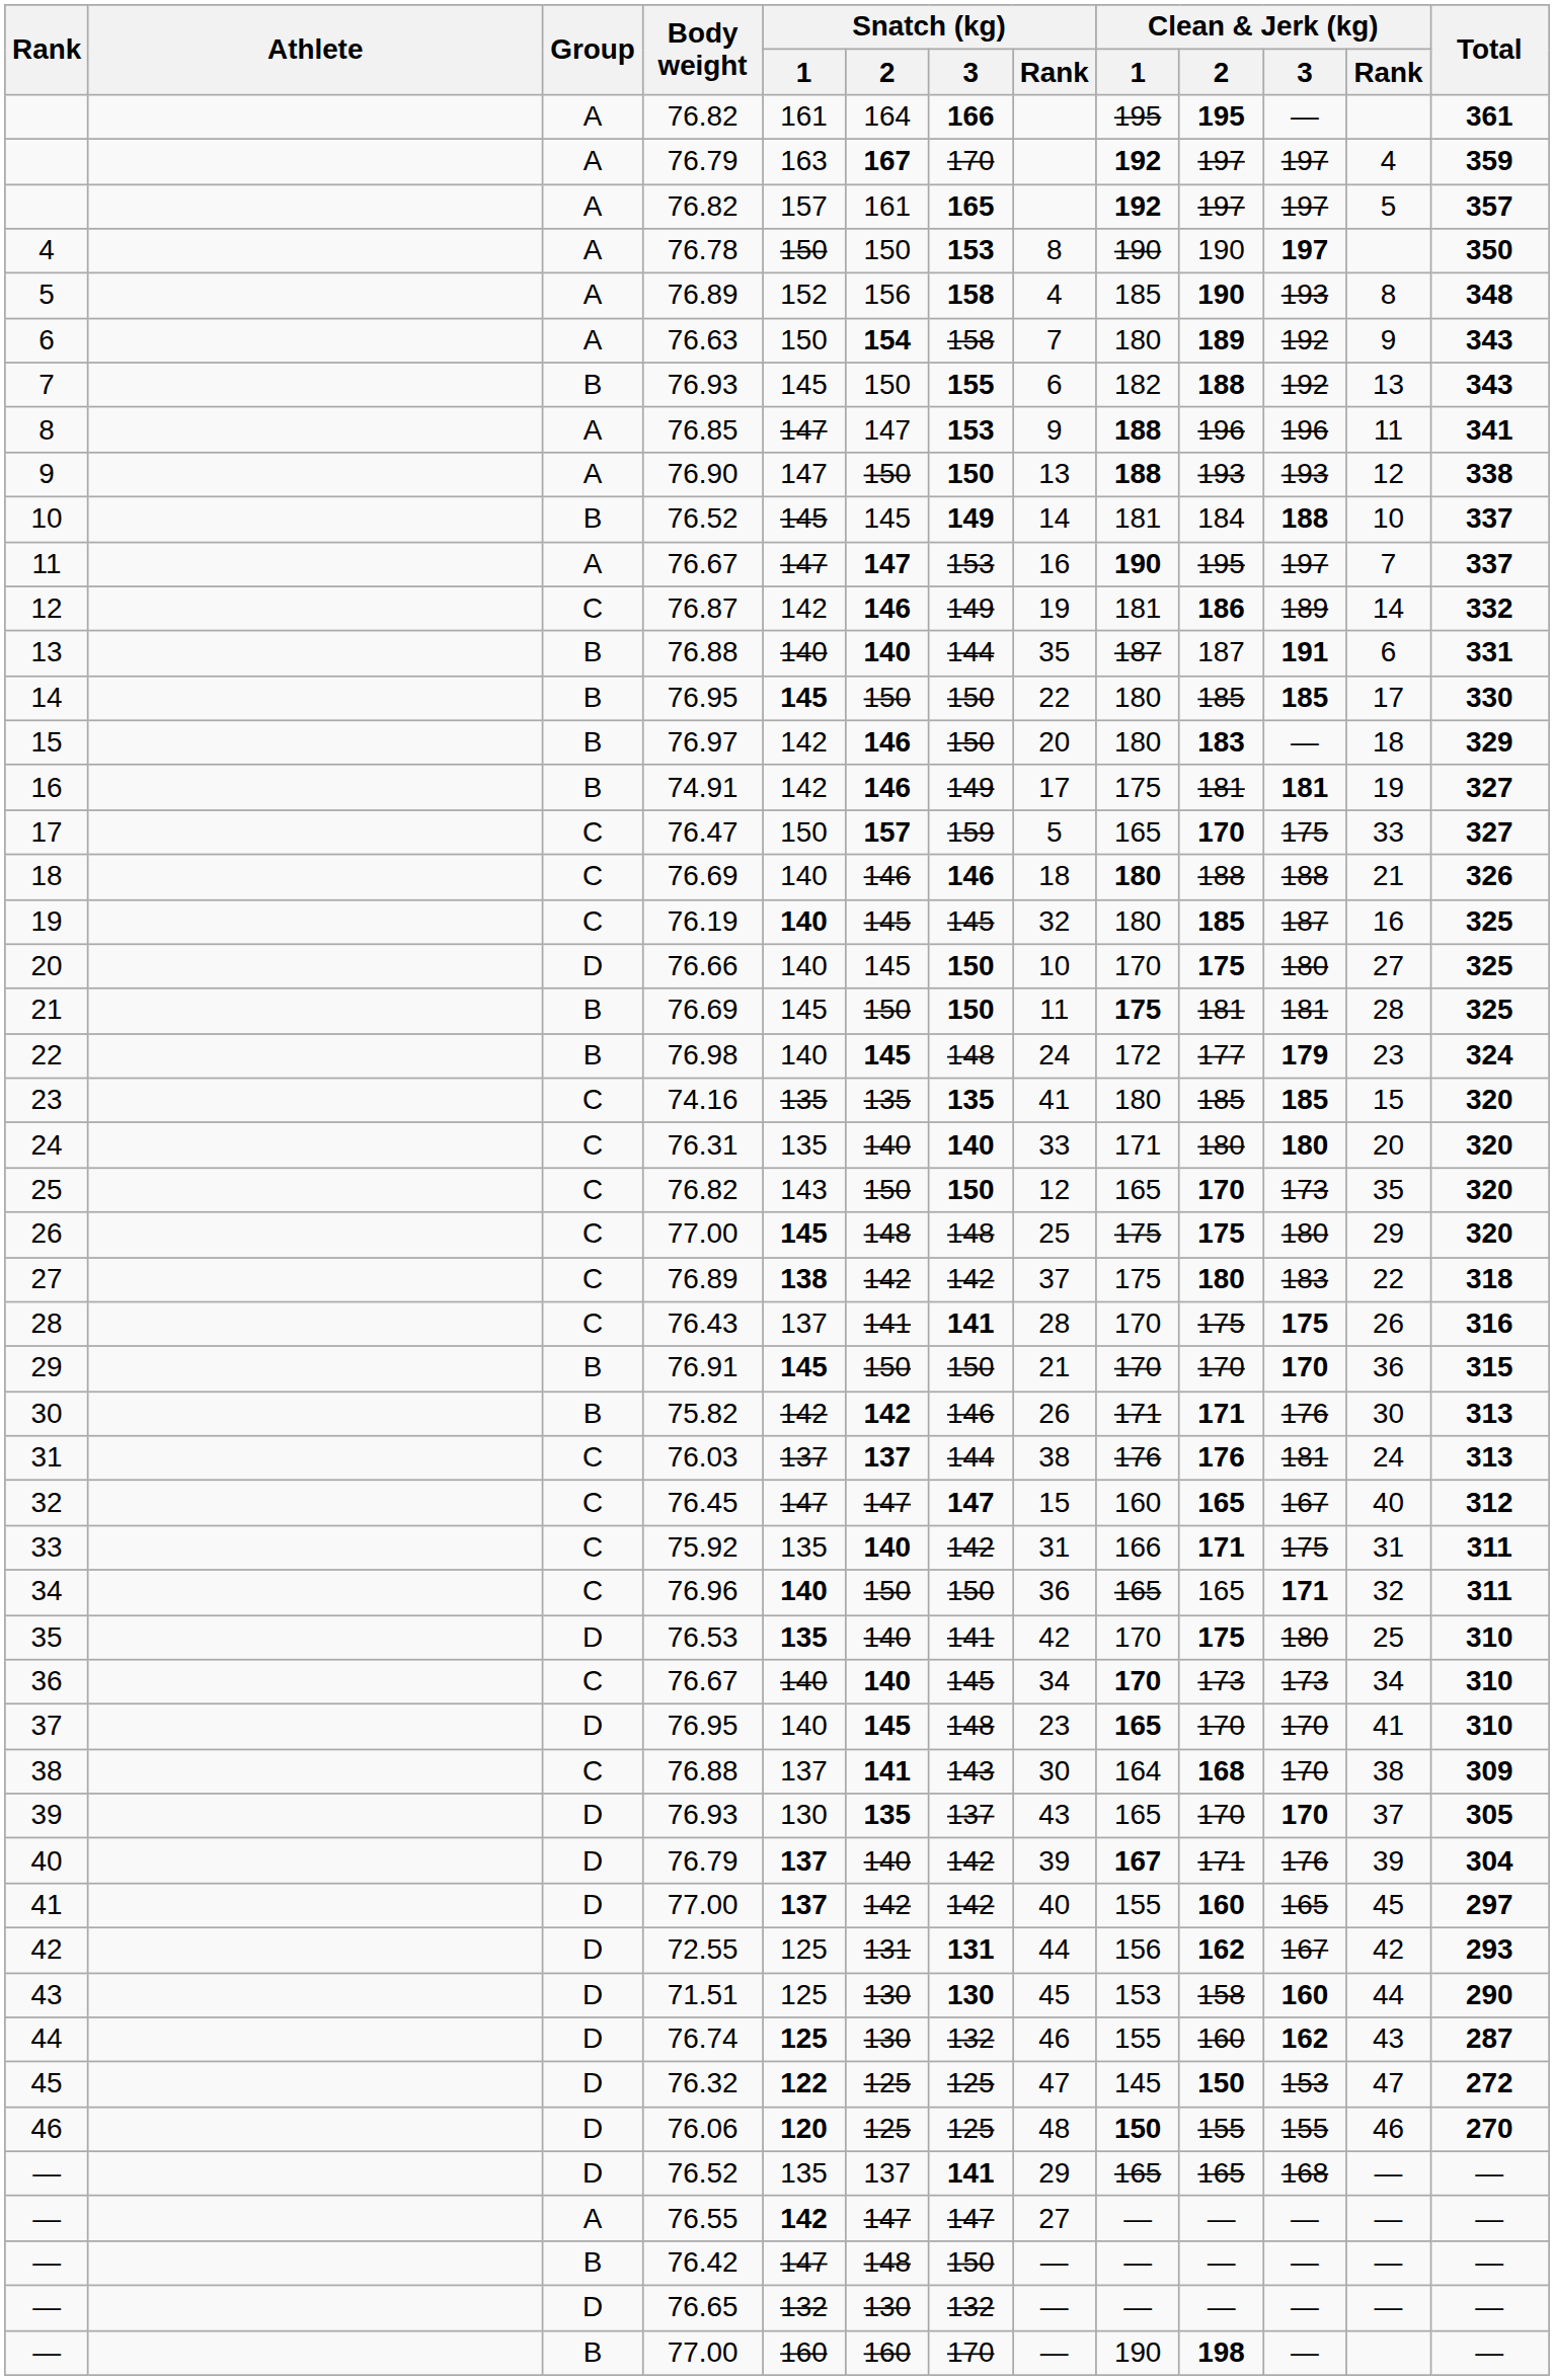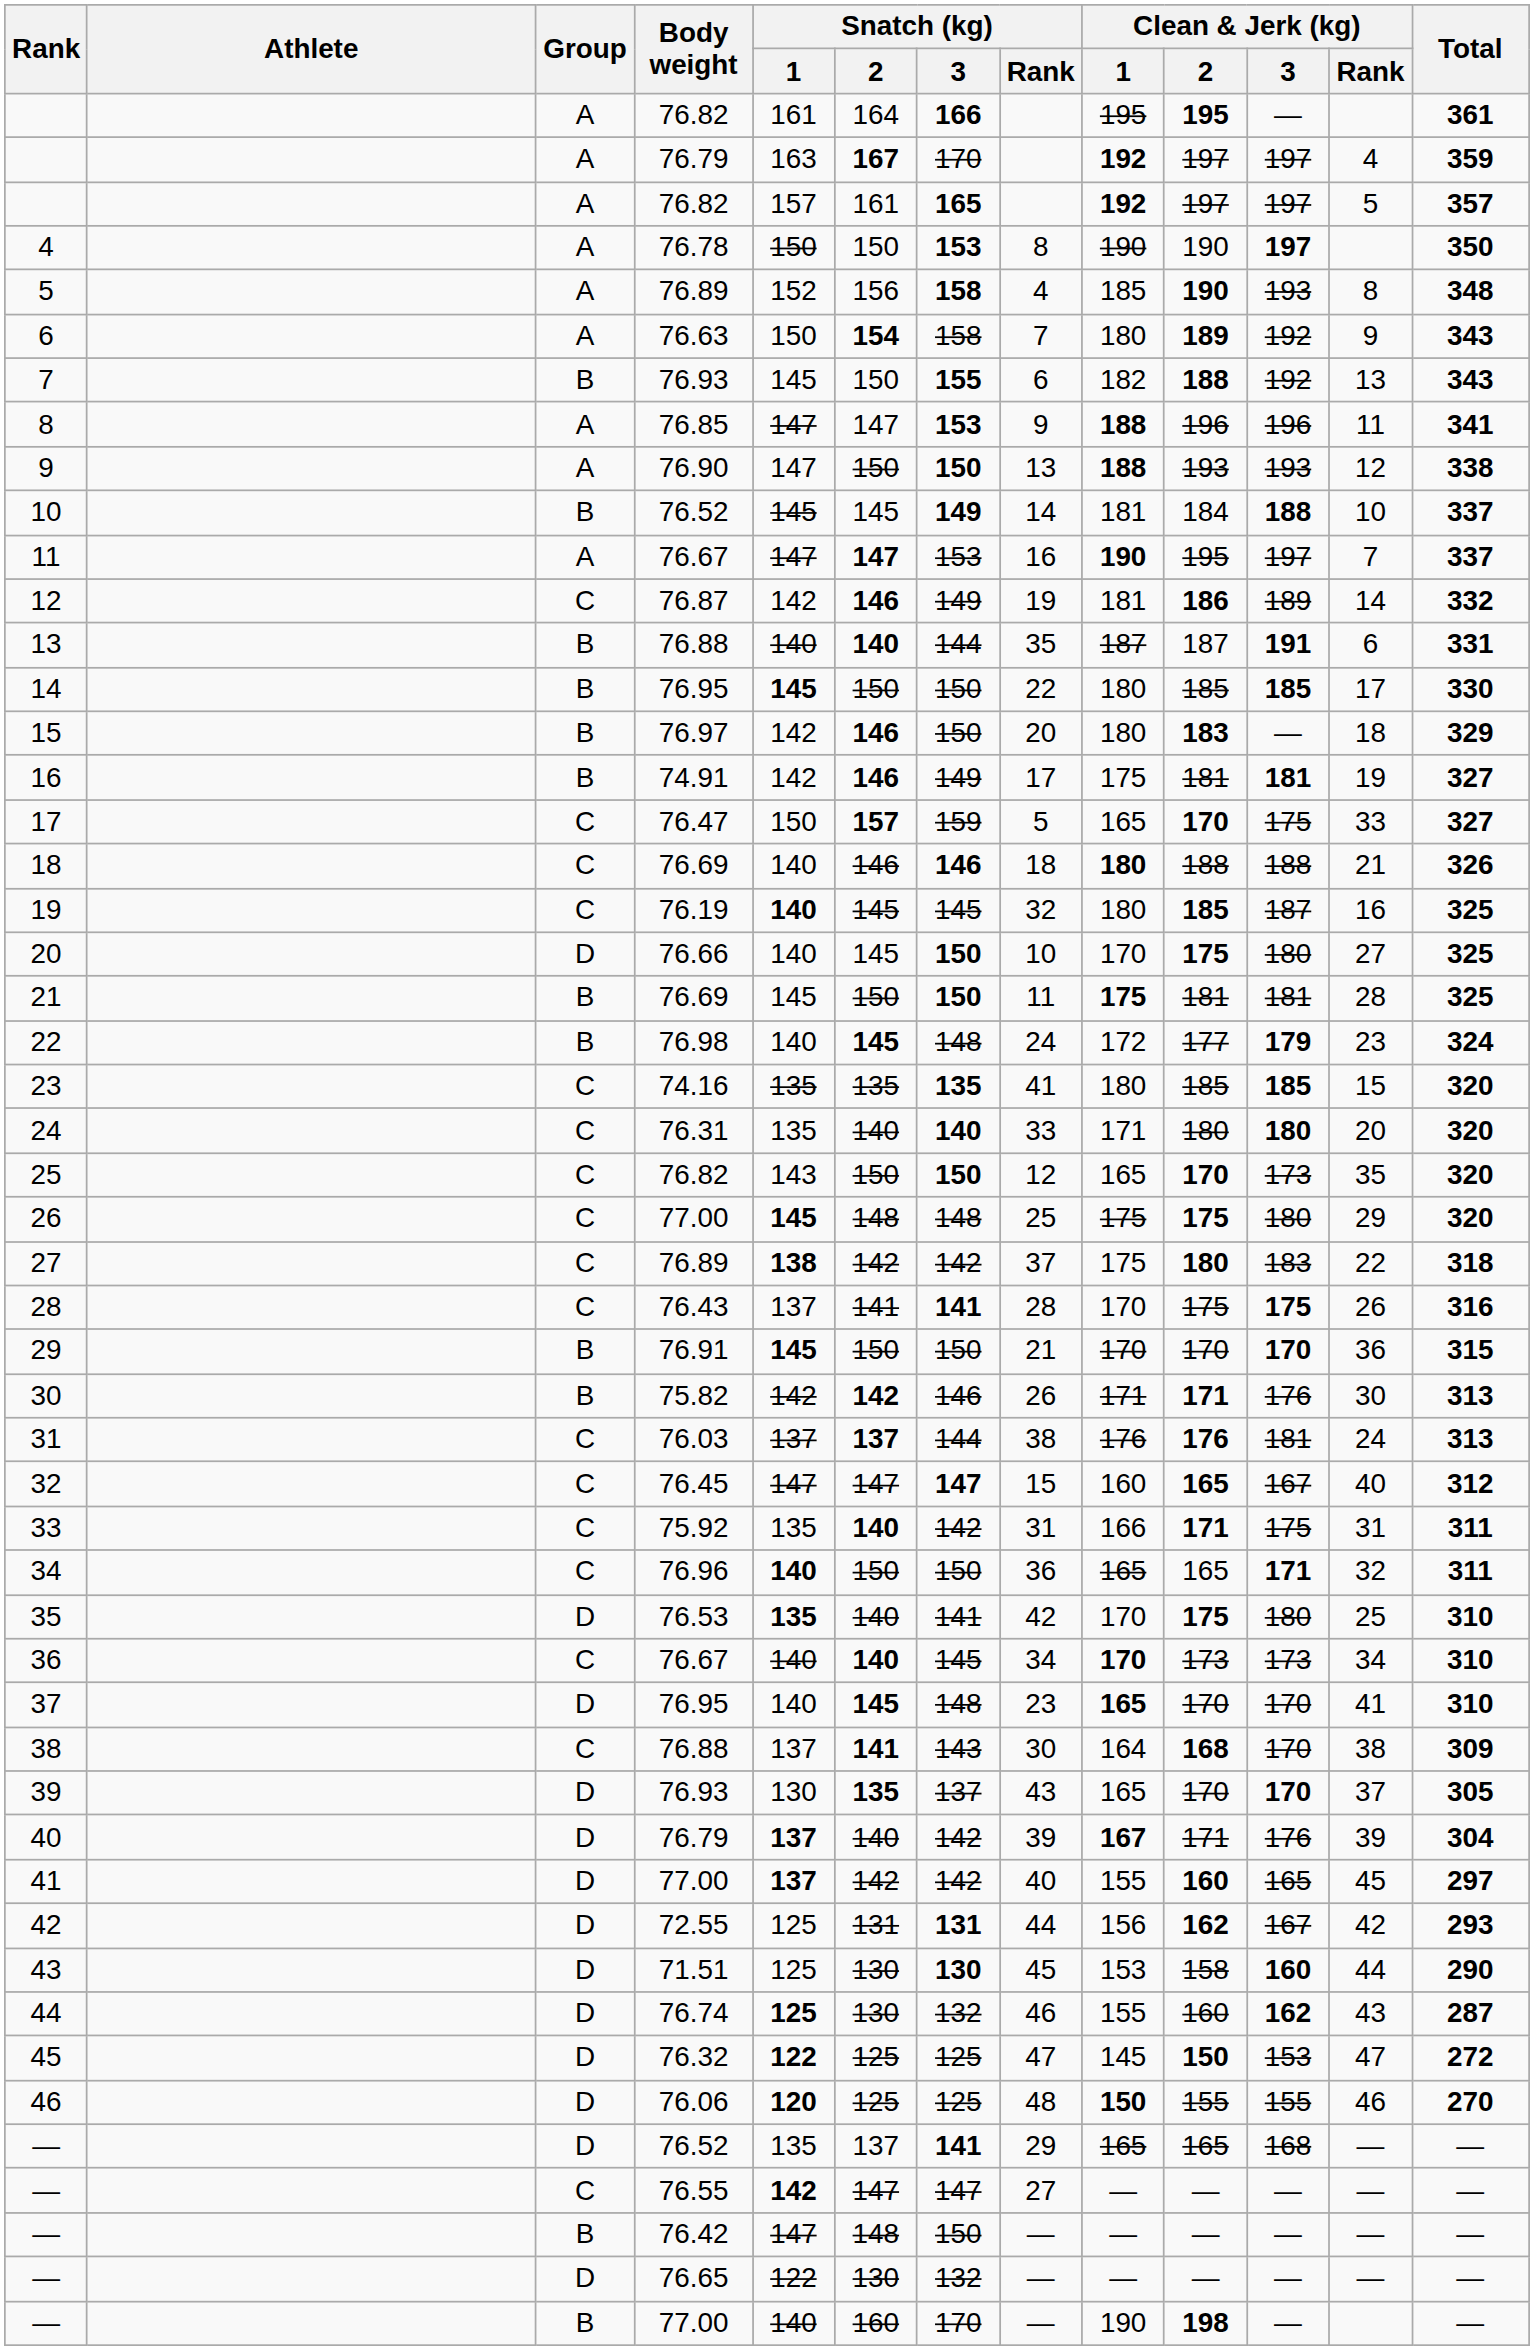— / 76.55 | Group: A -> C
— / 76.65 | Snatch (kg) / 1: 132 -> 122
— / 77.00 | Snatch (kg) / 1: 160 -> 140
